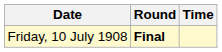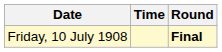columns swapped: Time <-> Round
